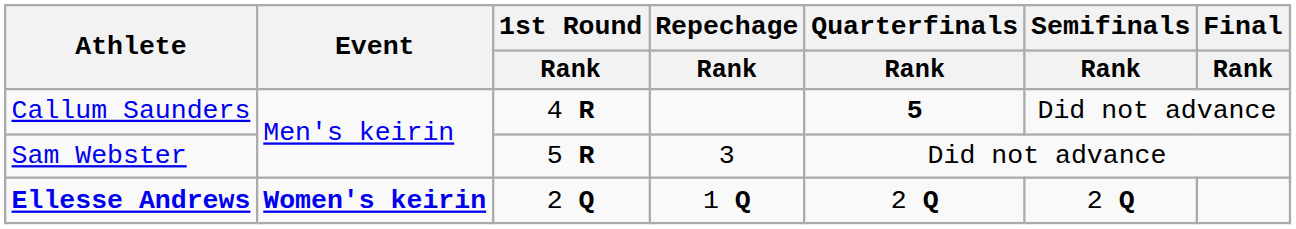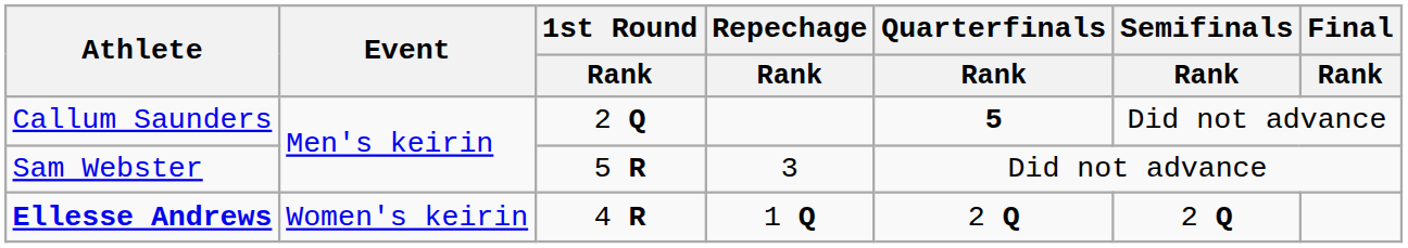Callum Saunders | 1st Round / Rank: 4 R -> 2 Q
Ellesse Andrews | Event: bold -> normal
Ellesse Andrews | 1st Round / Rank: 2 Q -> 4 R
